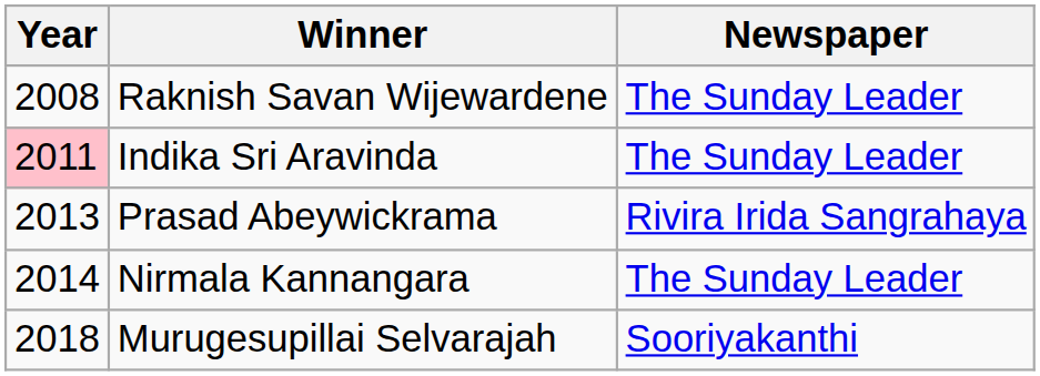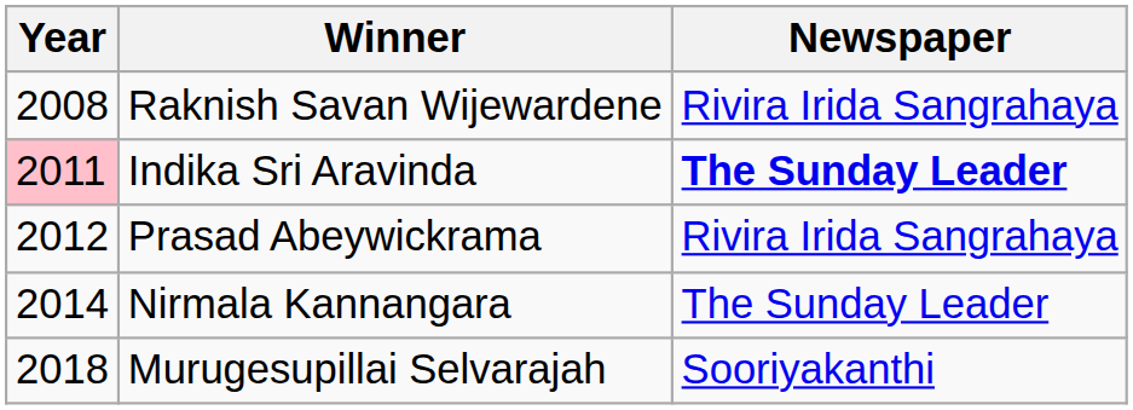Raknish Savan Wijewardene | Newspaper: The Sunday Leader -> Rivira Irida Sangrahaya
Indika Sri Aravinda | Newspaper: normal -> bold
Prasad Abeywickrama | Year: 2013 -> 2012
